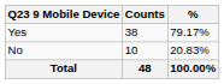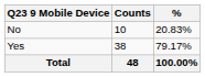rows swapped: Yes <-> No
